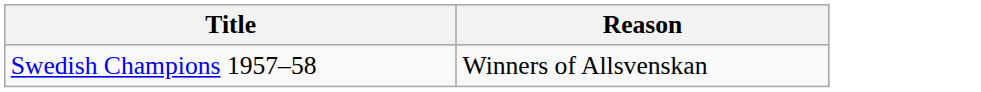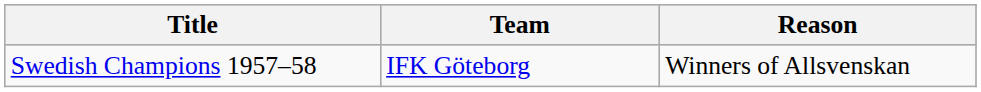+ column: Team | IFK Göteborg
